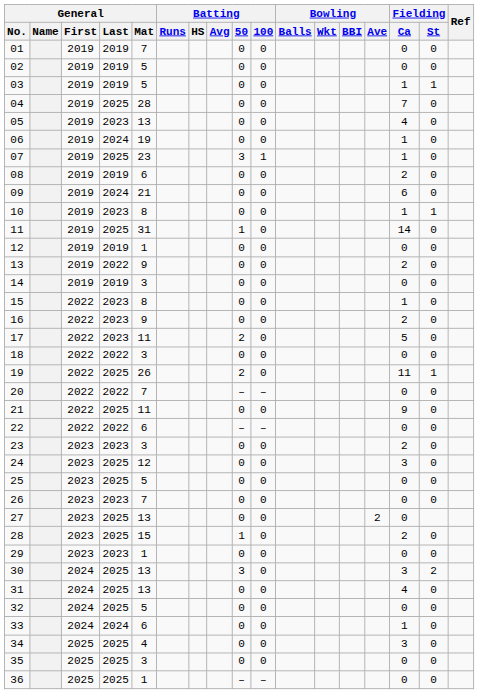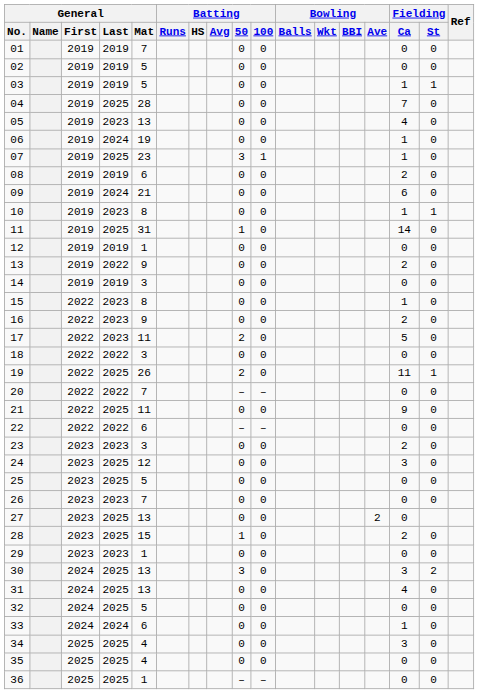35 | General / Mat: 3 -> 4
